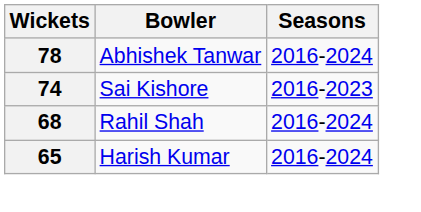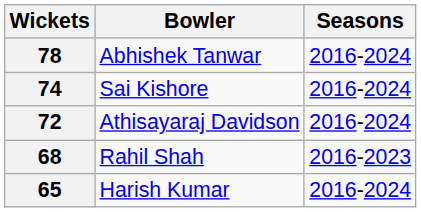74 | Seasons: 2016-2023 -> 2016-2024
+ row: 72 | Athisayaraj Davidson | 2016-2024
68 | Seasons: 2016-2024 -> 2016-2023
